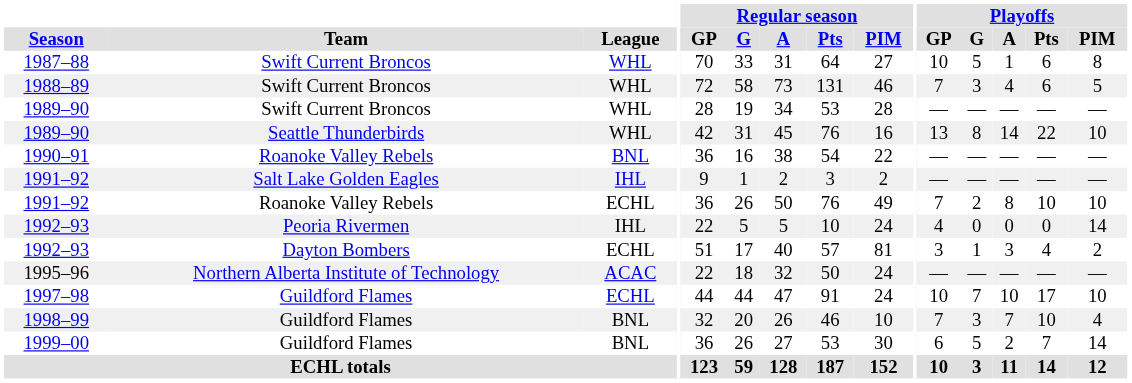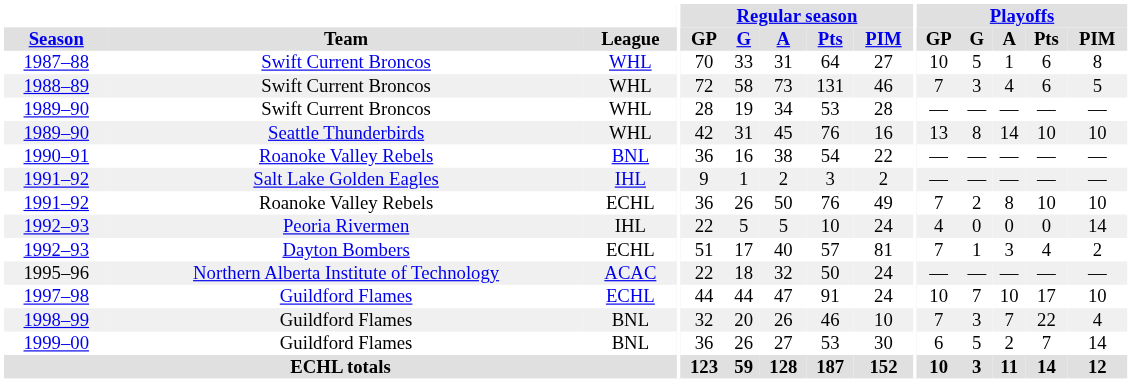1989–90 / Seattle Thunderbirds | Playoffs / Pts: 22 -> 10
1992–93 / Dayton Bombers | Playoffs / GP: 3 -> 7
1998–99 | Playoffs / Pts: 10 -> 22
